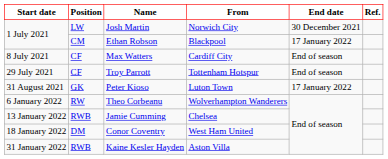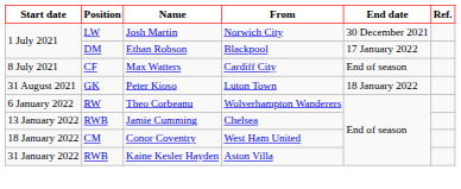Ethan Robson | Position: CM -> DM
- row: 29 July 2021 | CF | Troy Parrott | Tottenham Hotspur | End of season
Peter Kioso | End date: 17 January 2022 -> 18 January 2022
Conor Coventry | Position: DM -> CM
